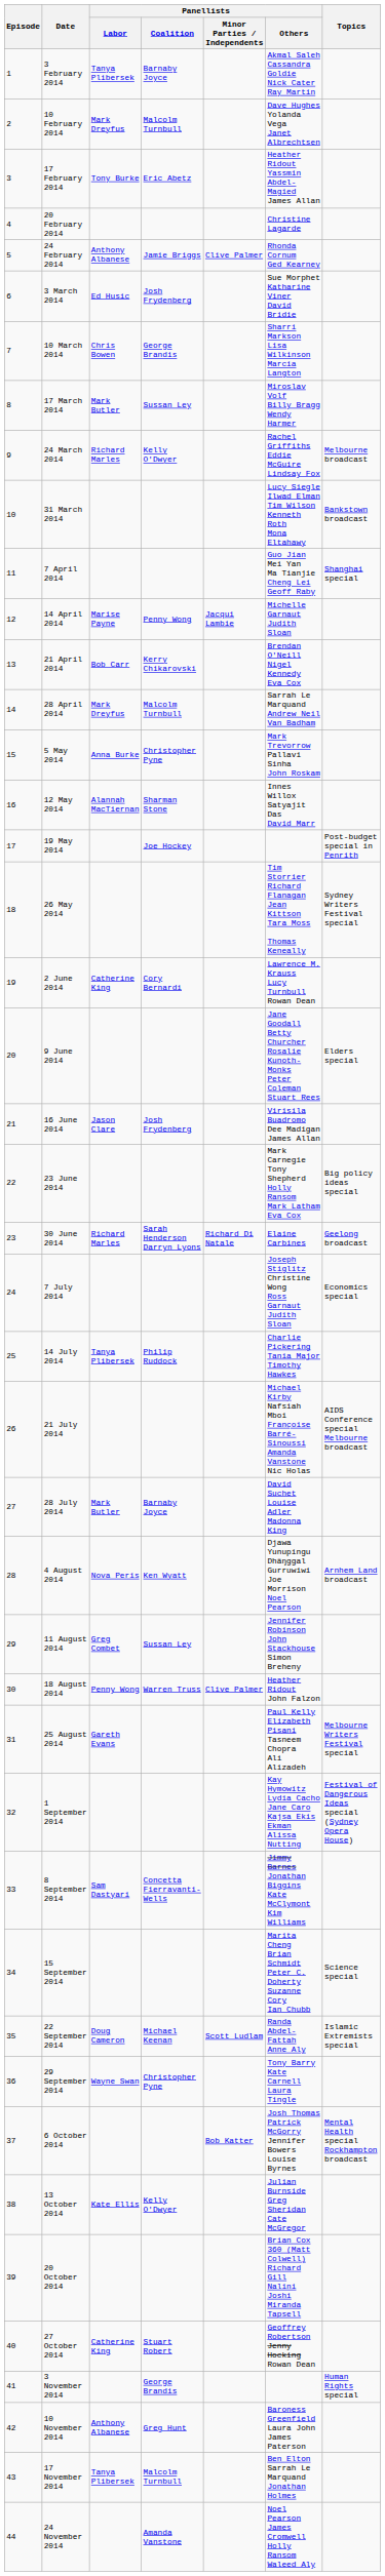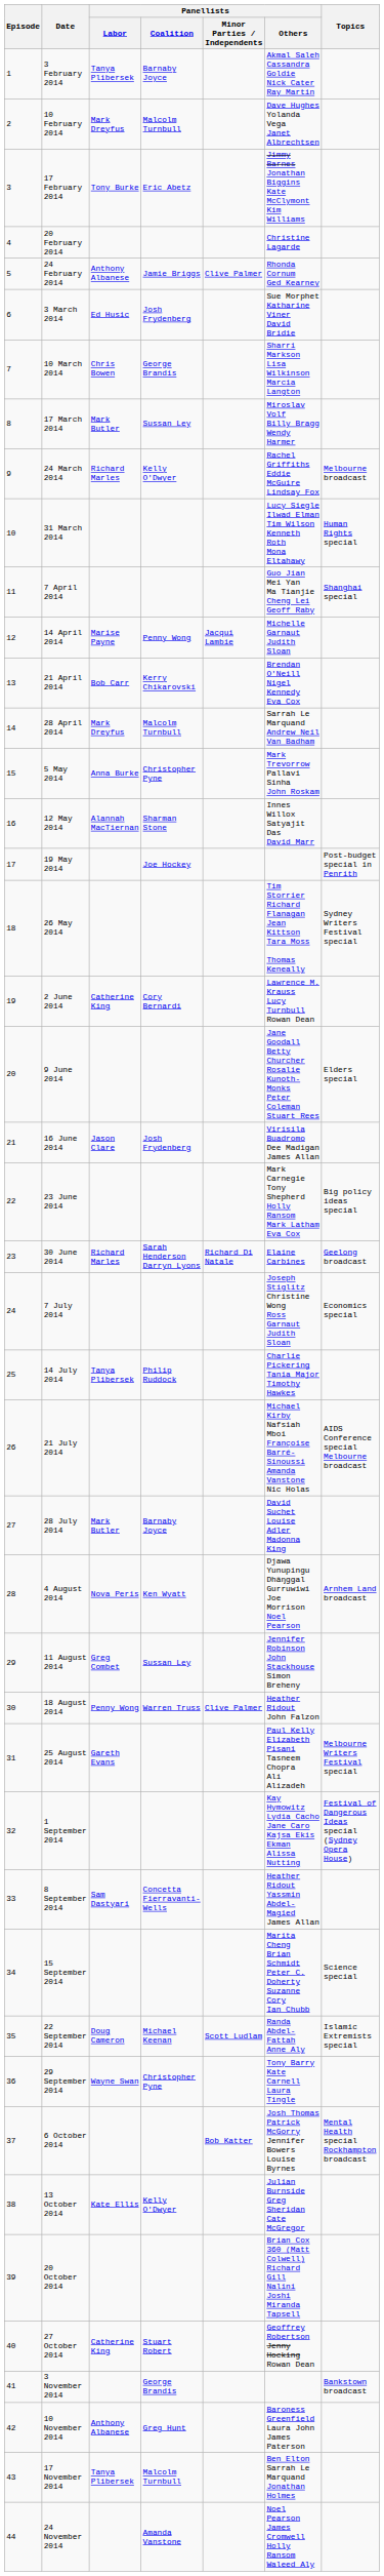17 February 2014 | Panellists / Others: Heather Ridout Yassmin Abdel-Magied James Allan -> Jimmy Barnes Jonathan Biggins Kate McClymont Kim Williams
31 March 2014 | Topics: Bankstown broadcast -> Human Rights special
8 September 2014 | Panellists / Others: Jimmy Barnes Jonathan Biggins Kate McClymont Kim Williams -> Heather Ridout Yassmin Abdel-Magied James Allan
3 November 2014 | Topics: Human Rights special -> Bankstown broadcast
